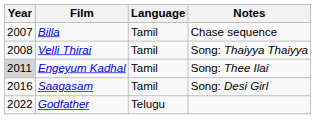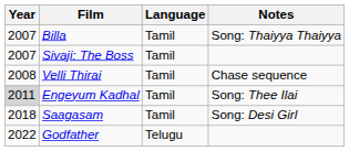Billa | Notes: Chase sequence -> Song: Thaiyya Thaiyya
+ row: 2007 | Sivaji: The Boss | Tamil
Velli Thirai | Notes: Song: Thaiyya Thaiyya -> Chase sequence
Saagasam | Year: 2016 -> 2018
